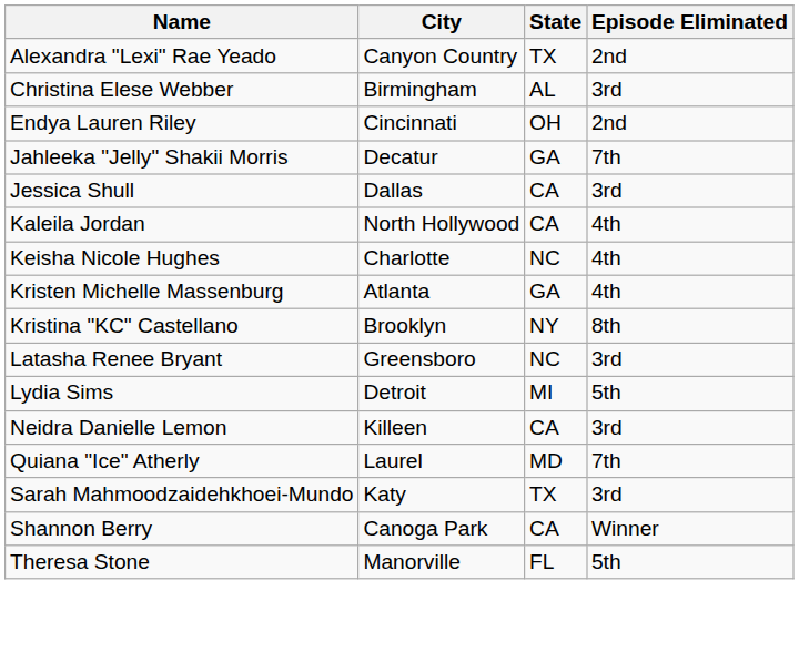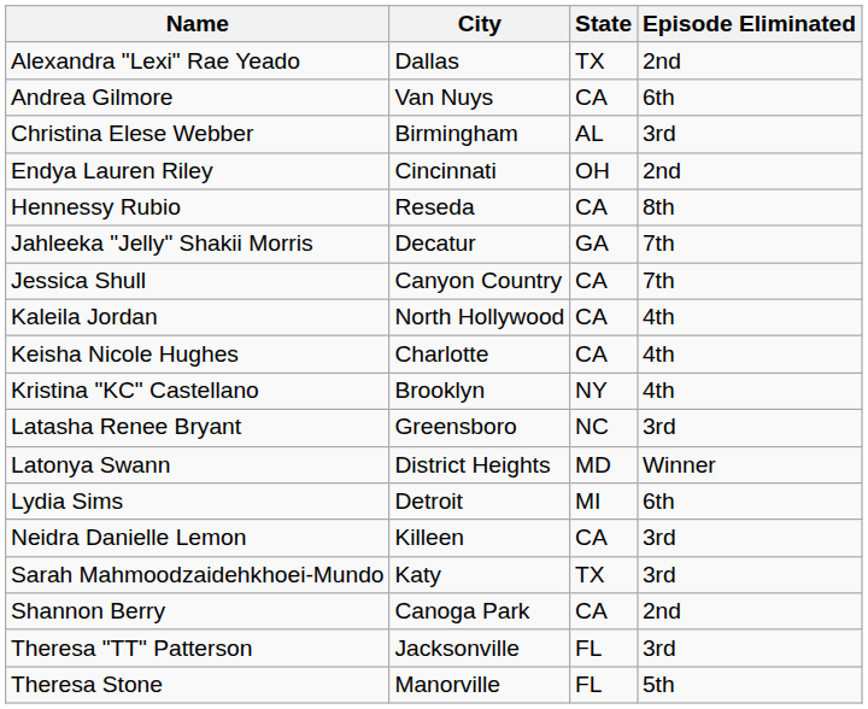Alexandra "Lexi" Rae Yeado | City: Canyon Country -> Dallas
+ row: Andrea Gilmore | Van Nuys | CA | 6th
+ row: Hennessy Rubio | Reseda | CA | 8th
Jessica Shull | City: Dallas -> Canyon Country
Jessica Shull | Episode Eliminated: 3rd -> 7th
Keisha Nicole Hughes | State: NC -> CA
- row: Kristen Michelle Massenburg | Atlanta | GA | 4th
Kristina "KC" Castellano | Episode Eliminated: 8th -> 4th
+ row: Latonya Swann | District Heights | MD | Winner
Lydia Sims | Episode Eliminated: 5th -> 6th
- row: Quiana "Ice" Atherly | Laurel | MD | 7th
Shannon Berry | Episode Eliminated: Winner -> 2nd
+ row: Theresa "TT" Patterson | Jacksonville | FL | 3rd
